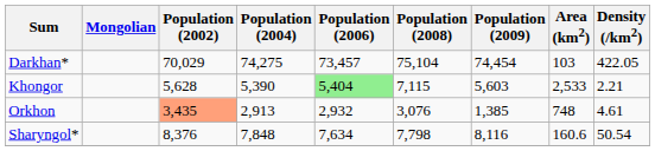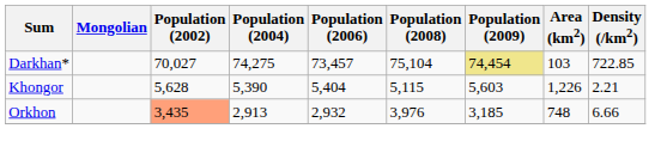Darkhan* | Population (2002): 70,029 -> 70,027
Darkhan* | Population (2009): no background -> khaki background
Darkhan* | Density (/km2): 422.05 -> 722.85
Khongor | Population (2006): lightgreen background -> no background
Khongor | Population (2008): 7,115 -> 5,115
Khongor | Area (km2): 2,533 -> 1,226
Orkhon | Population (2008): 3,076 -> 3,976
Orkhon | Population (2009): 1,385 -> 3,185
Orkhon | Density (/km2): 4.61 -> 6.66
- row: Sharyngol* | 8,376 | 7,848 | 7,634 | 7,798 | 8,116 | 160.6 | 50.54
